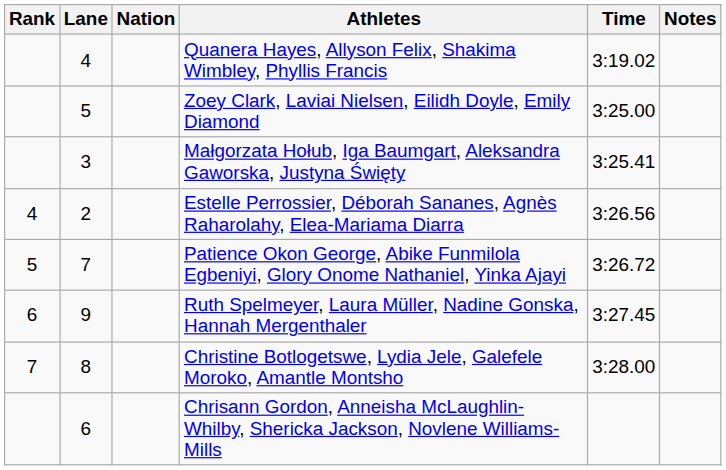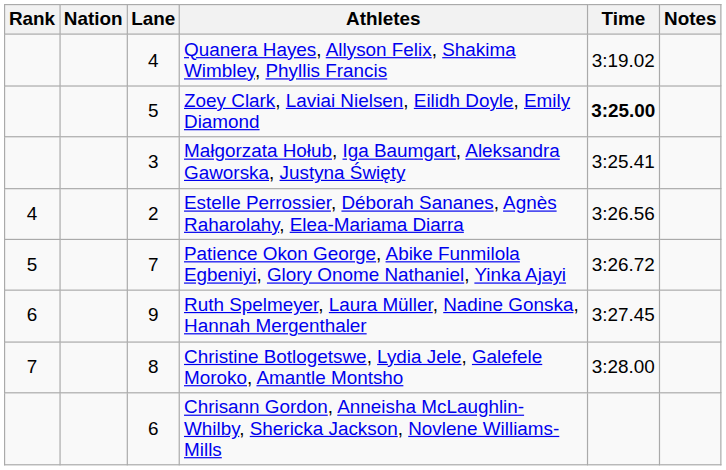columns swapped: Lane <-> Nation
Zoey Clark, Laviai Nielsen, Eilidh Doyle, Emily Diamond | Time: normal -> bold
